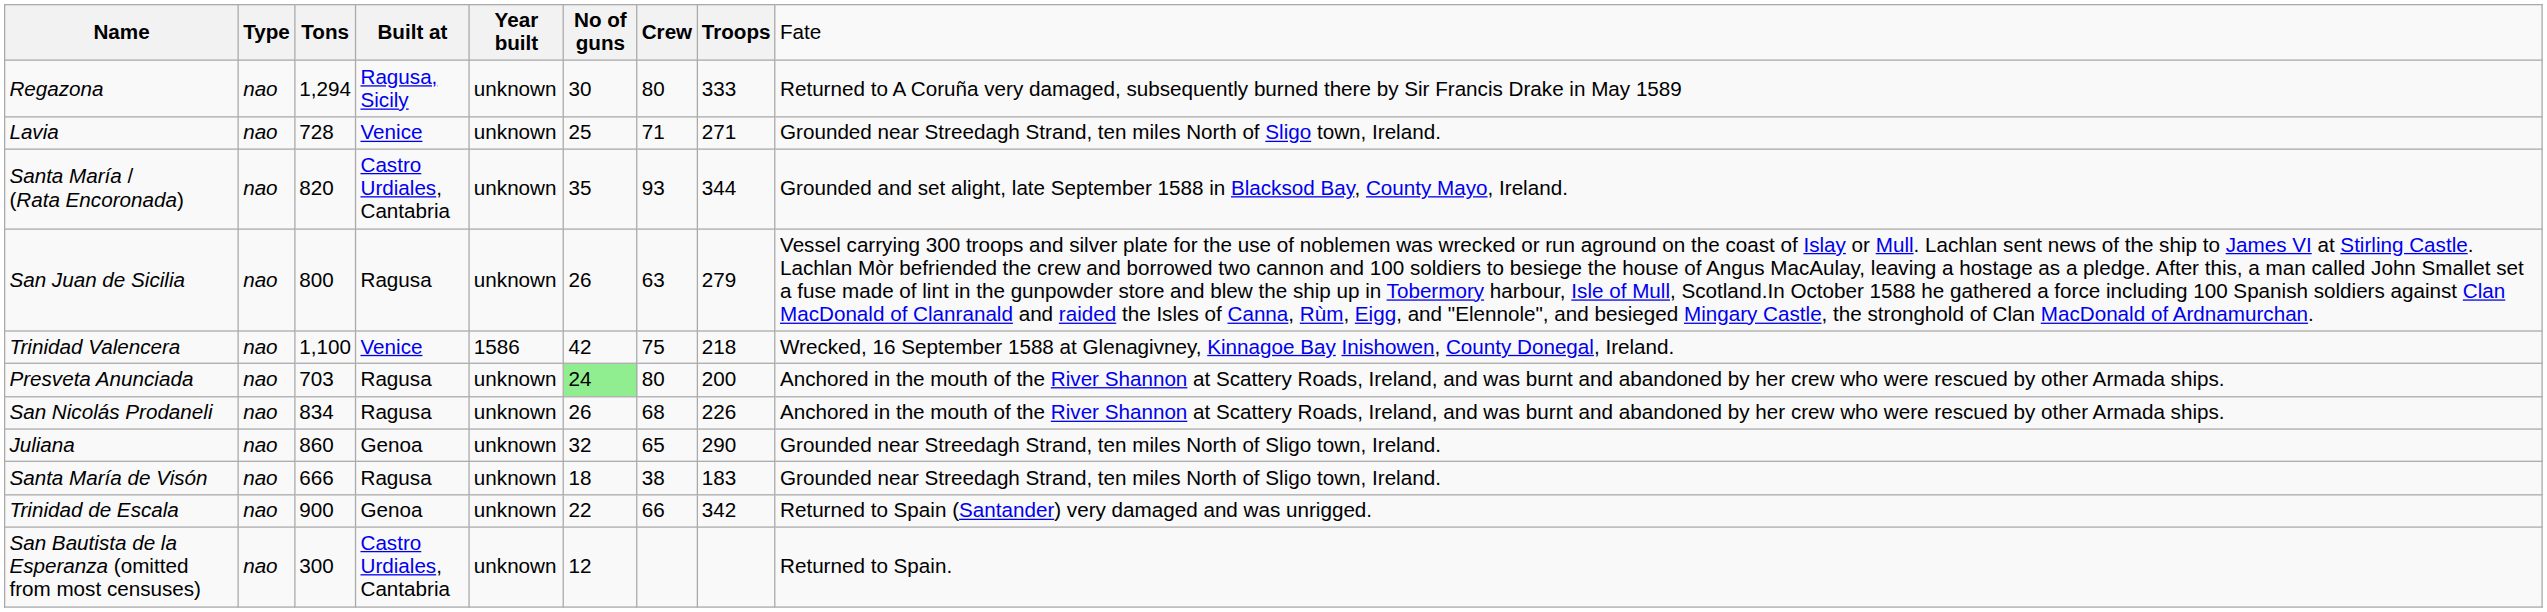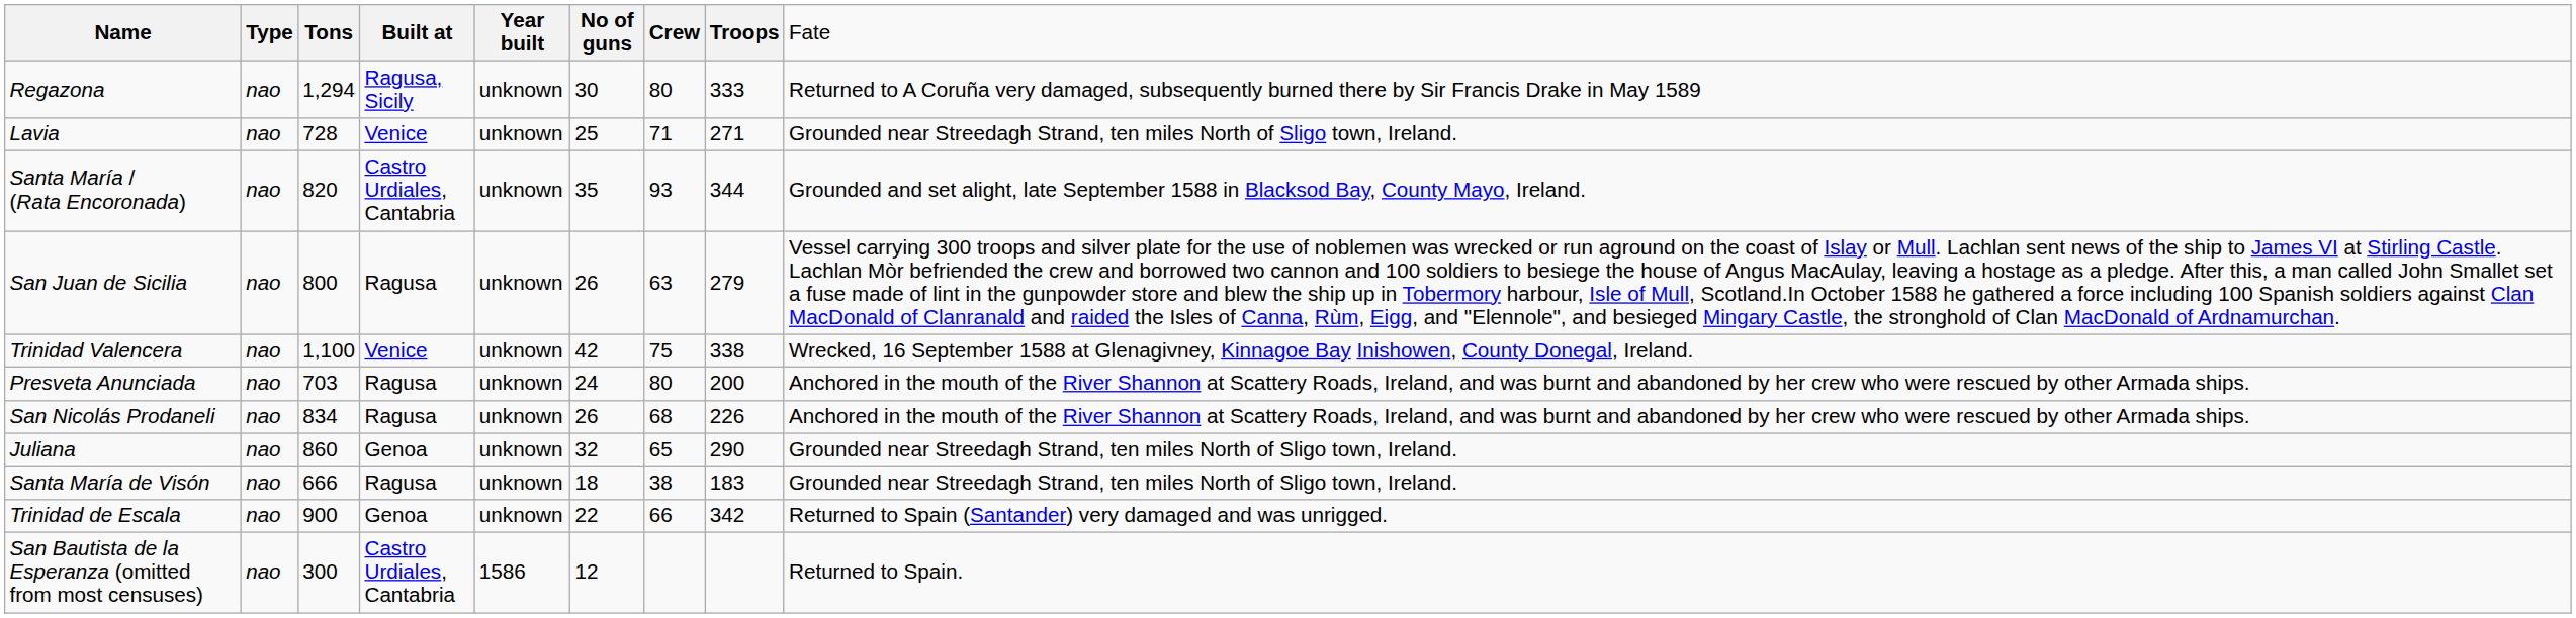Trinidad Valencera | column 5: 1586 -> unknown
Trinidad Valencera | column 8: 218 -> 338
Presveta Anunciada | column 6: lightgreen background -> no background
San Bautista de la Esperanza (omitted from most censuses) | column 5: unknown -> 1586
